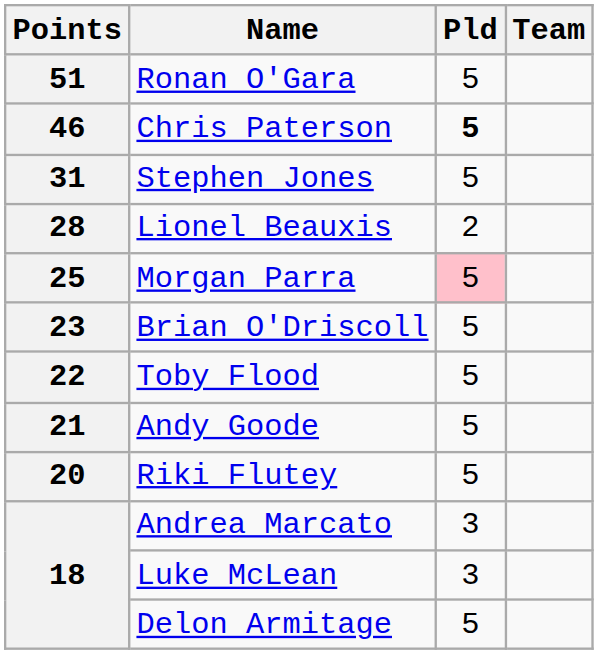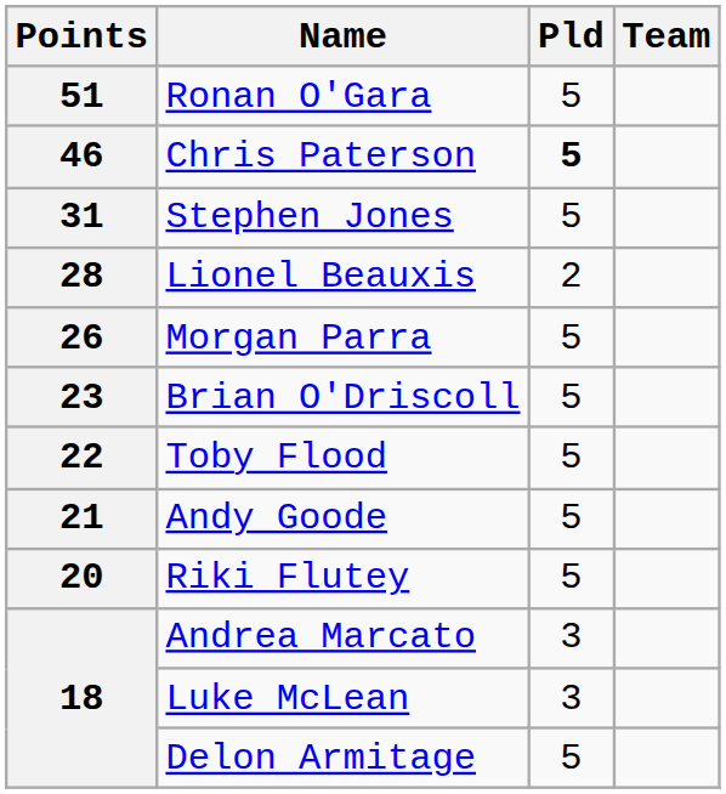Morgan Parra | Points: 25 -> 26
Morgan Parra | Pld: pink background -> no background
